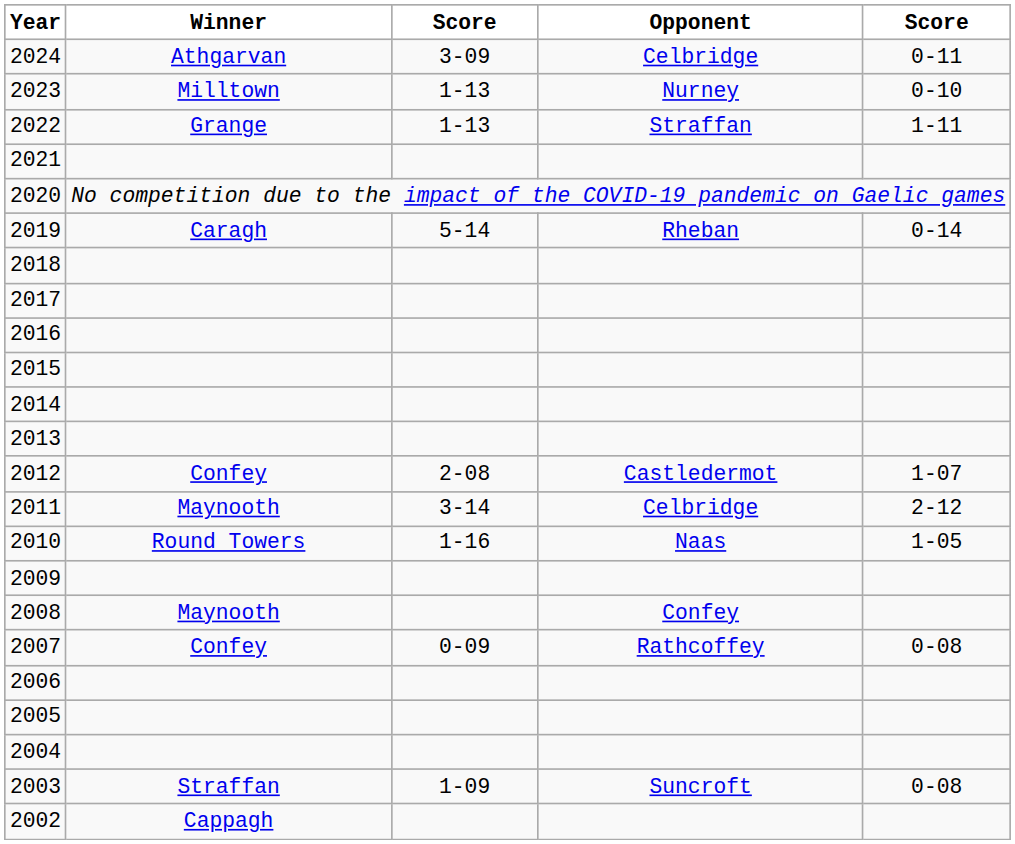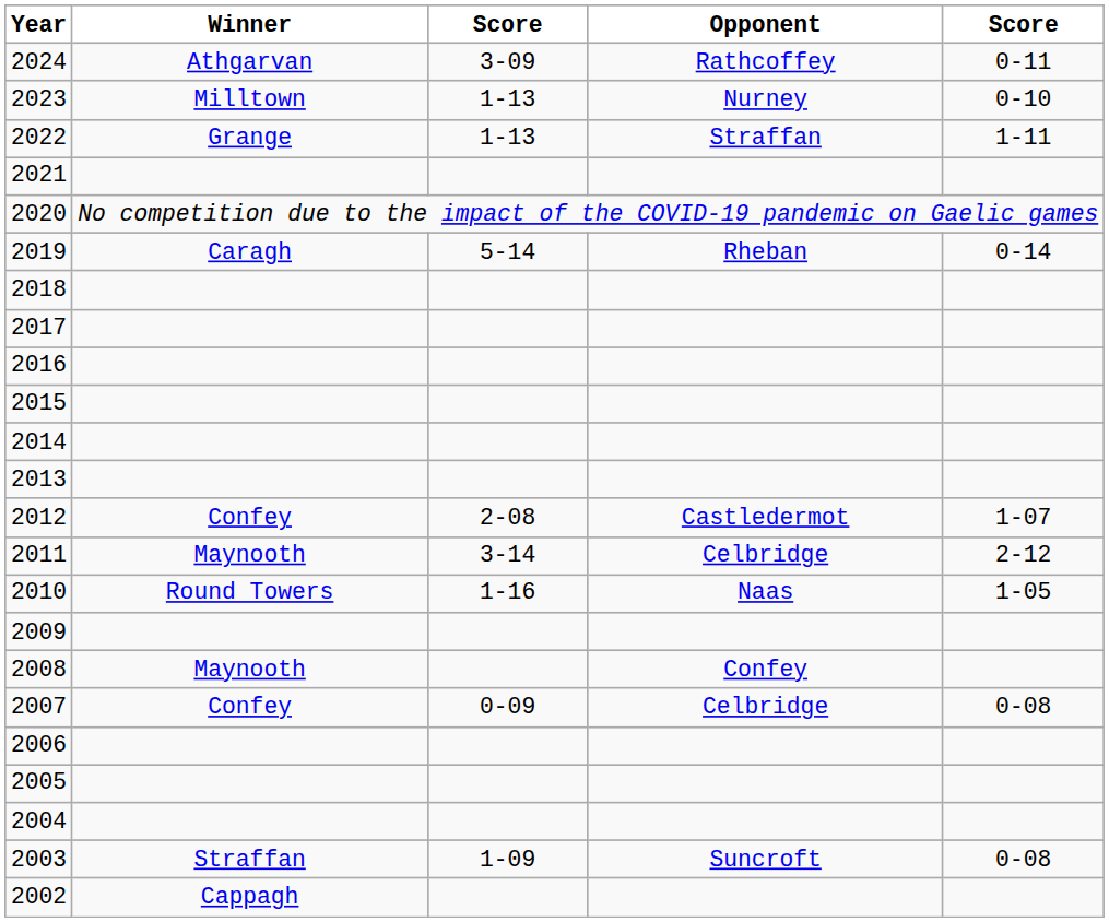2024 | Opponent: Celbridge -> Rathcoffey
2007 | Opponent: Rathcoffey -> Celbridge
